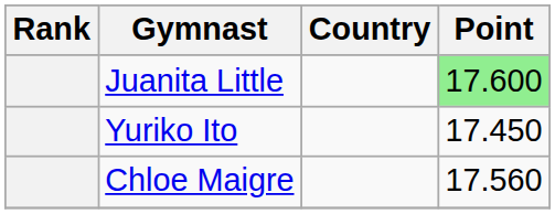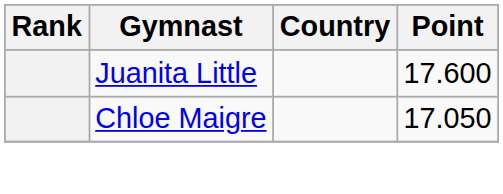Juanita Little | Point: lightgreen background -> no background
- row: Yuriko Ito | 17.450
Chloe Maigre | Point: 17.560 -> 17.050
